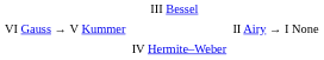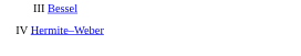- row: VI Gauss | → | V Kummer | II Airy | → | I None
